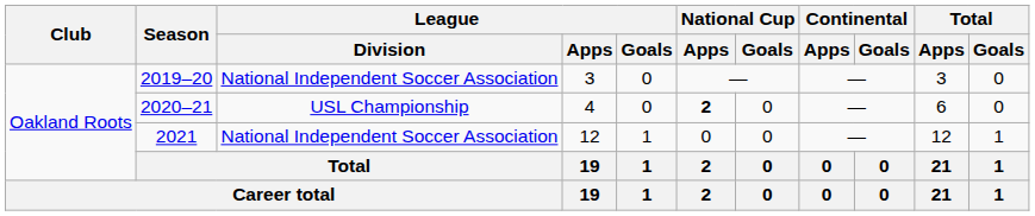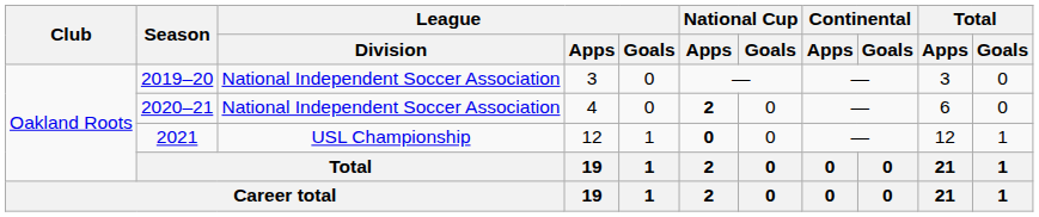2020–21 | League / Division: USL Championship -> National Independent Soccer Association
2021 | League / Division: National Independent Soccer Association -> USL Championship
2021 | National Cup / Apps: normal -> bold
